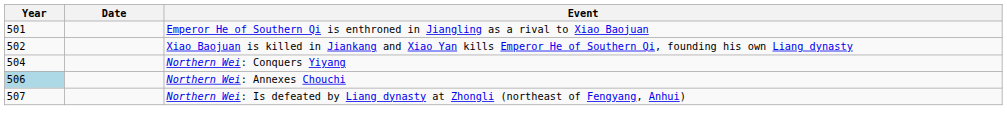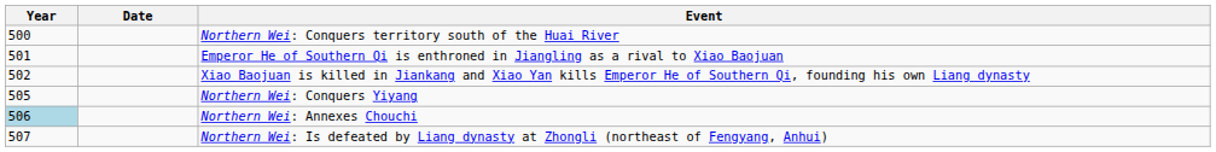+ row: 500 | Northern Wei: Conquers territory south of the Huai River
Northern Wei: Conquers Yiyang | Year: 504 -> 505
